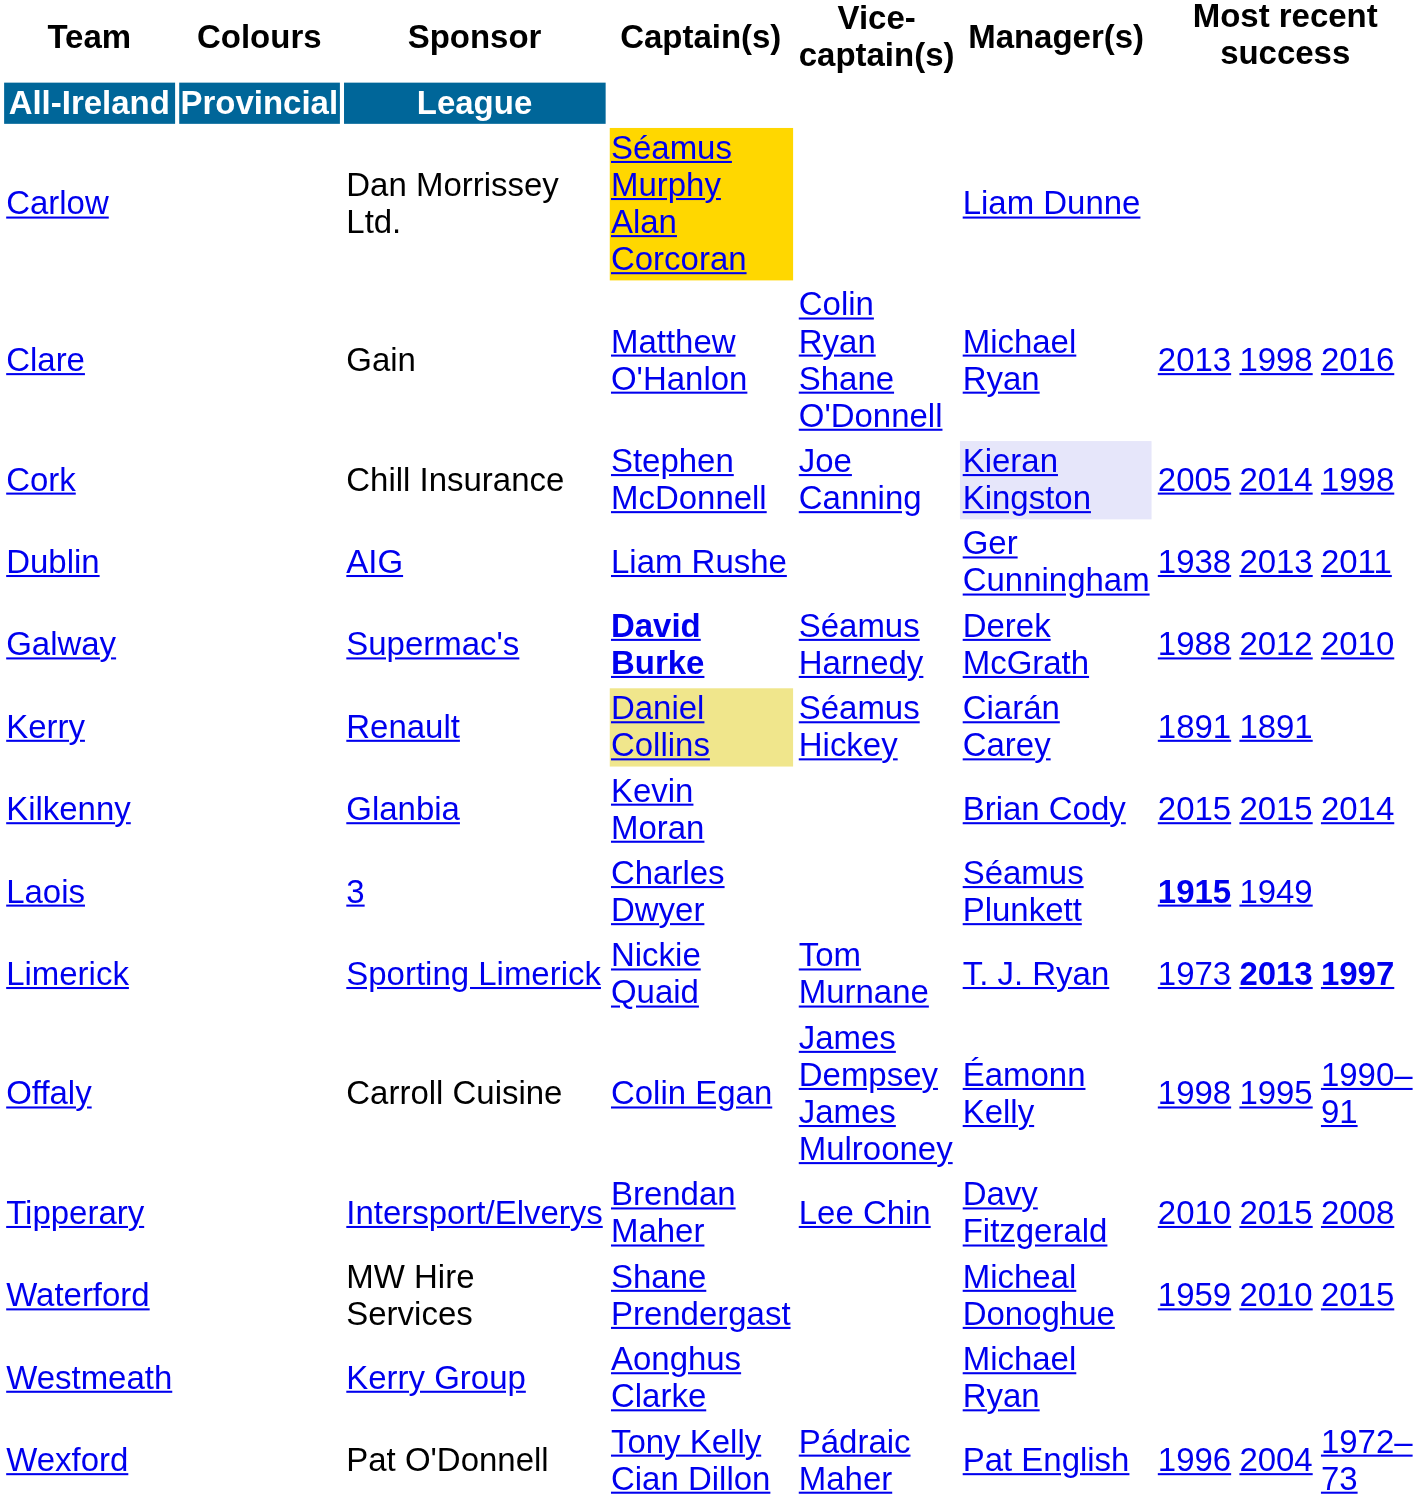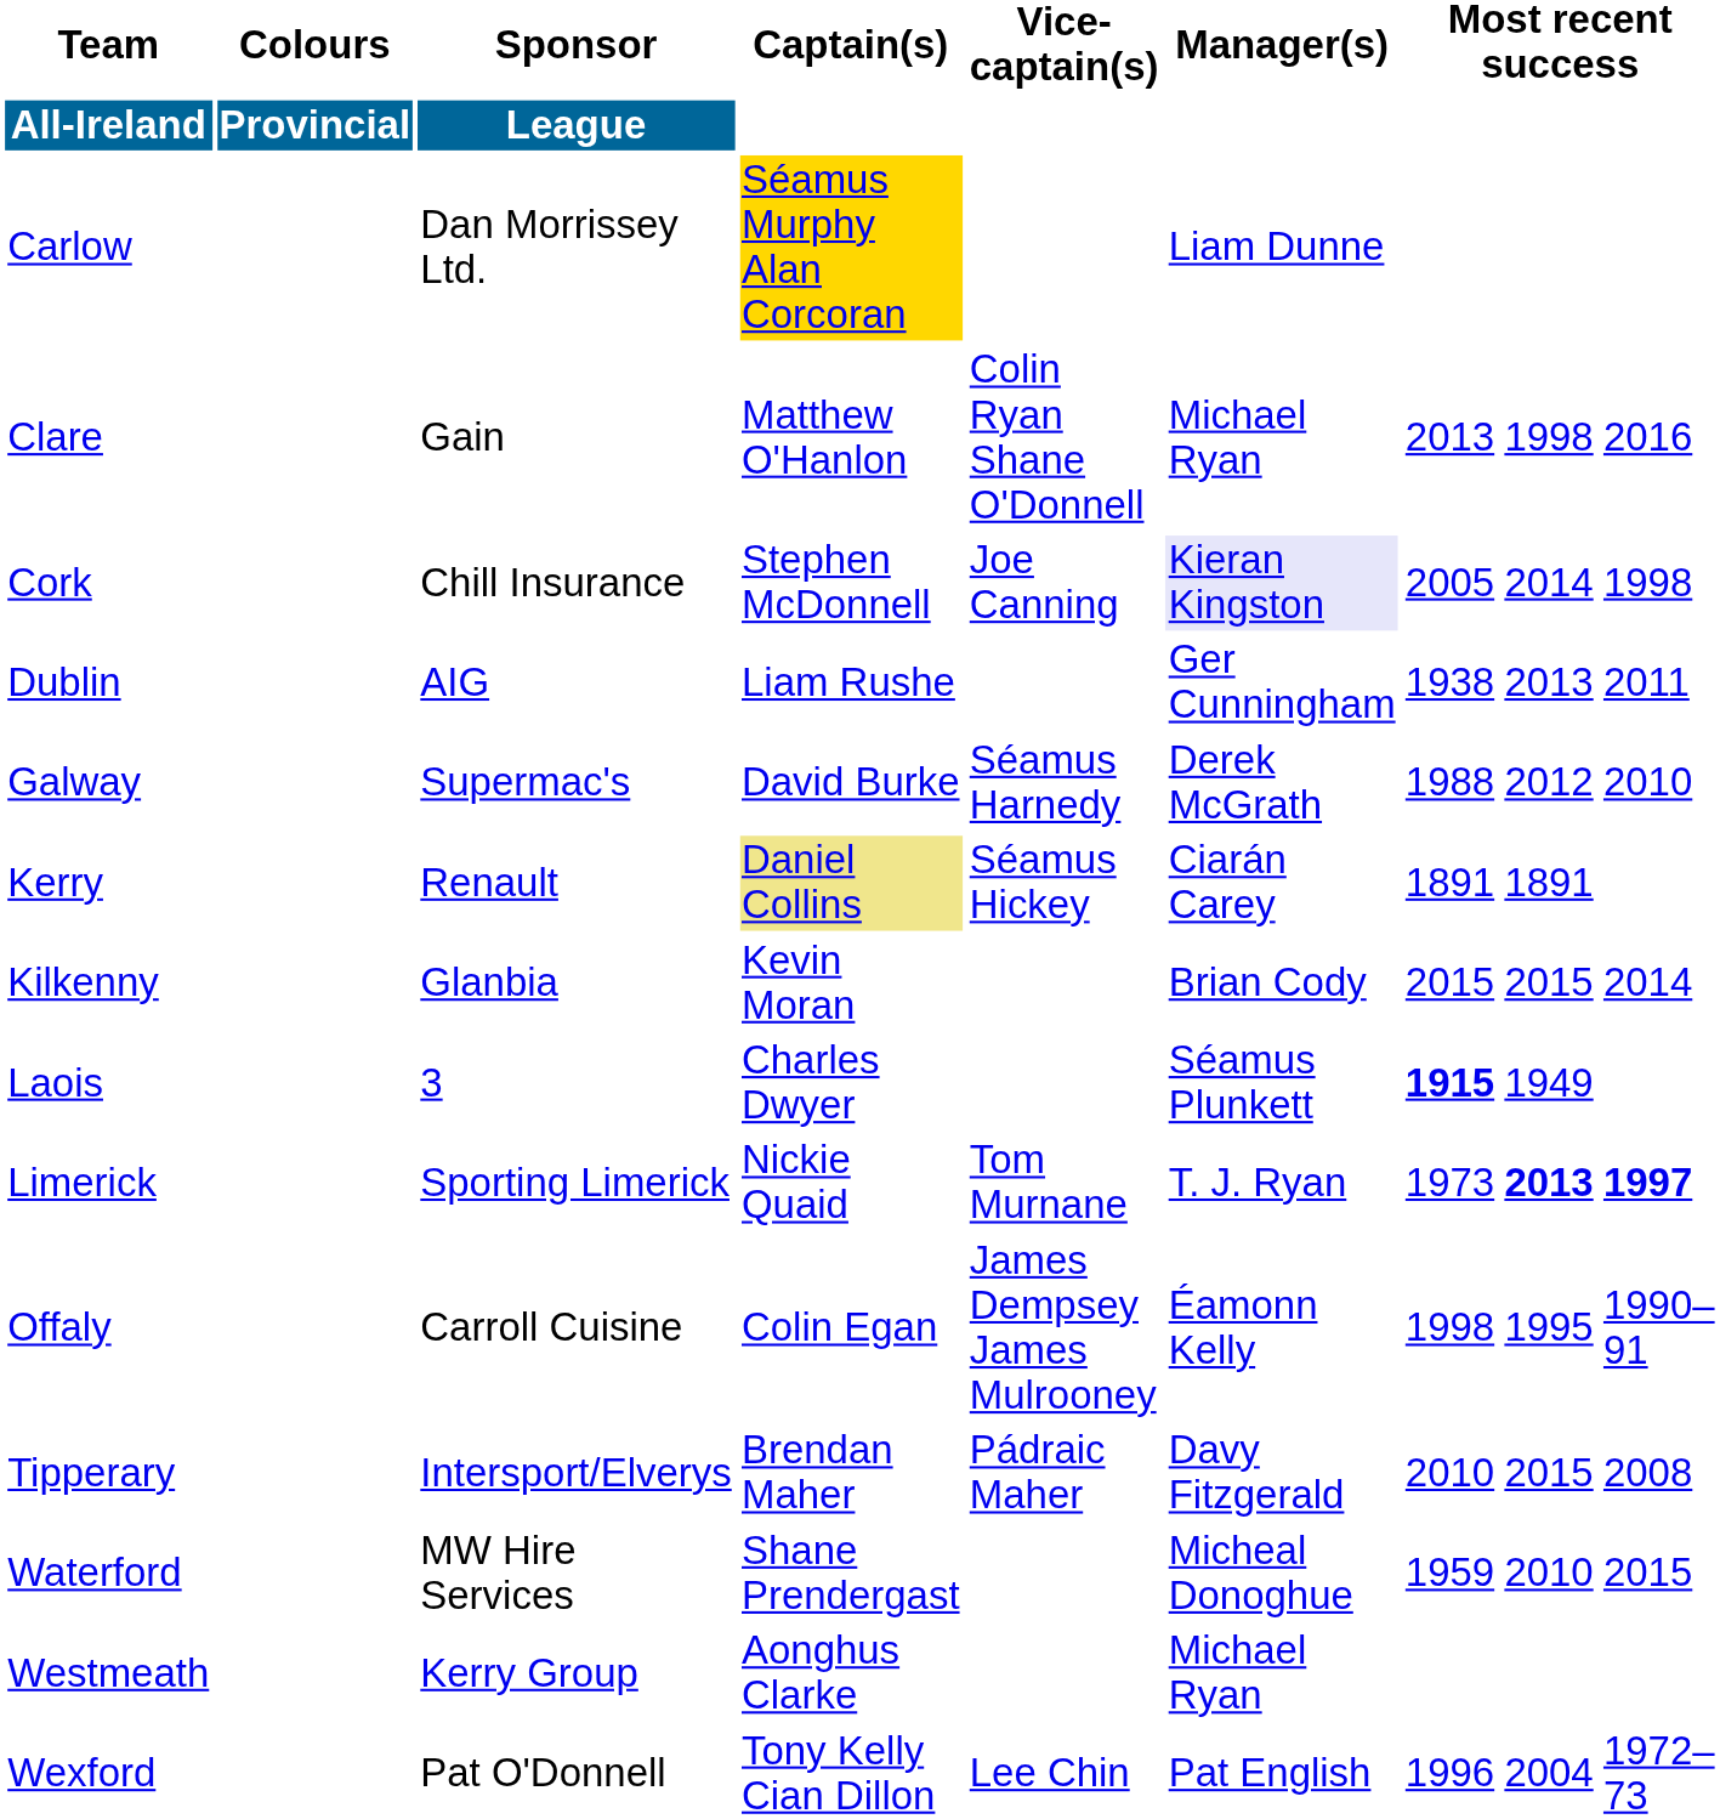Galway | Captain(s): bold -> normal
Tipperary | Vice-captain(s): Lee Chin -> Pádraic Maher
Wexford | Vice-captain(s): Pádraic Maher -> Lee Chin
